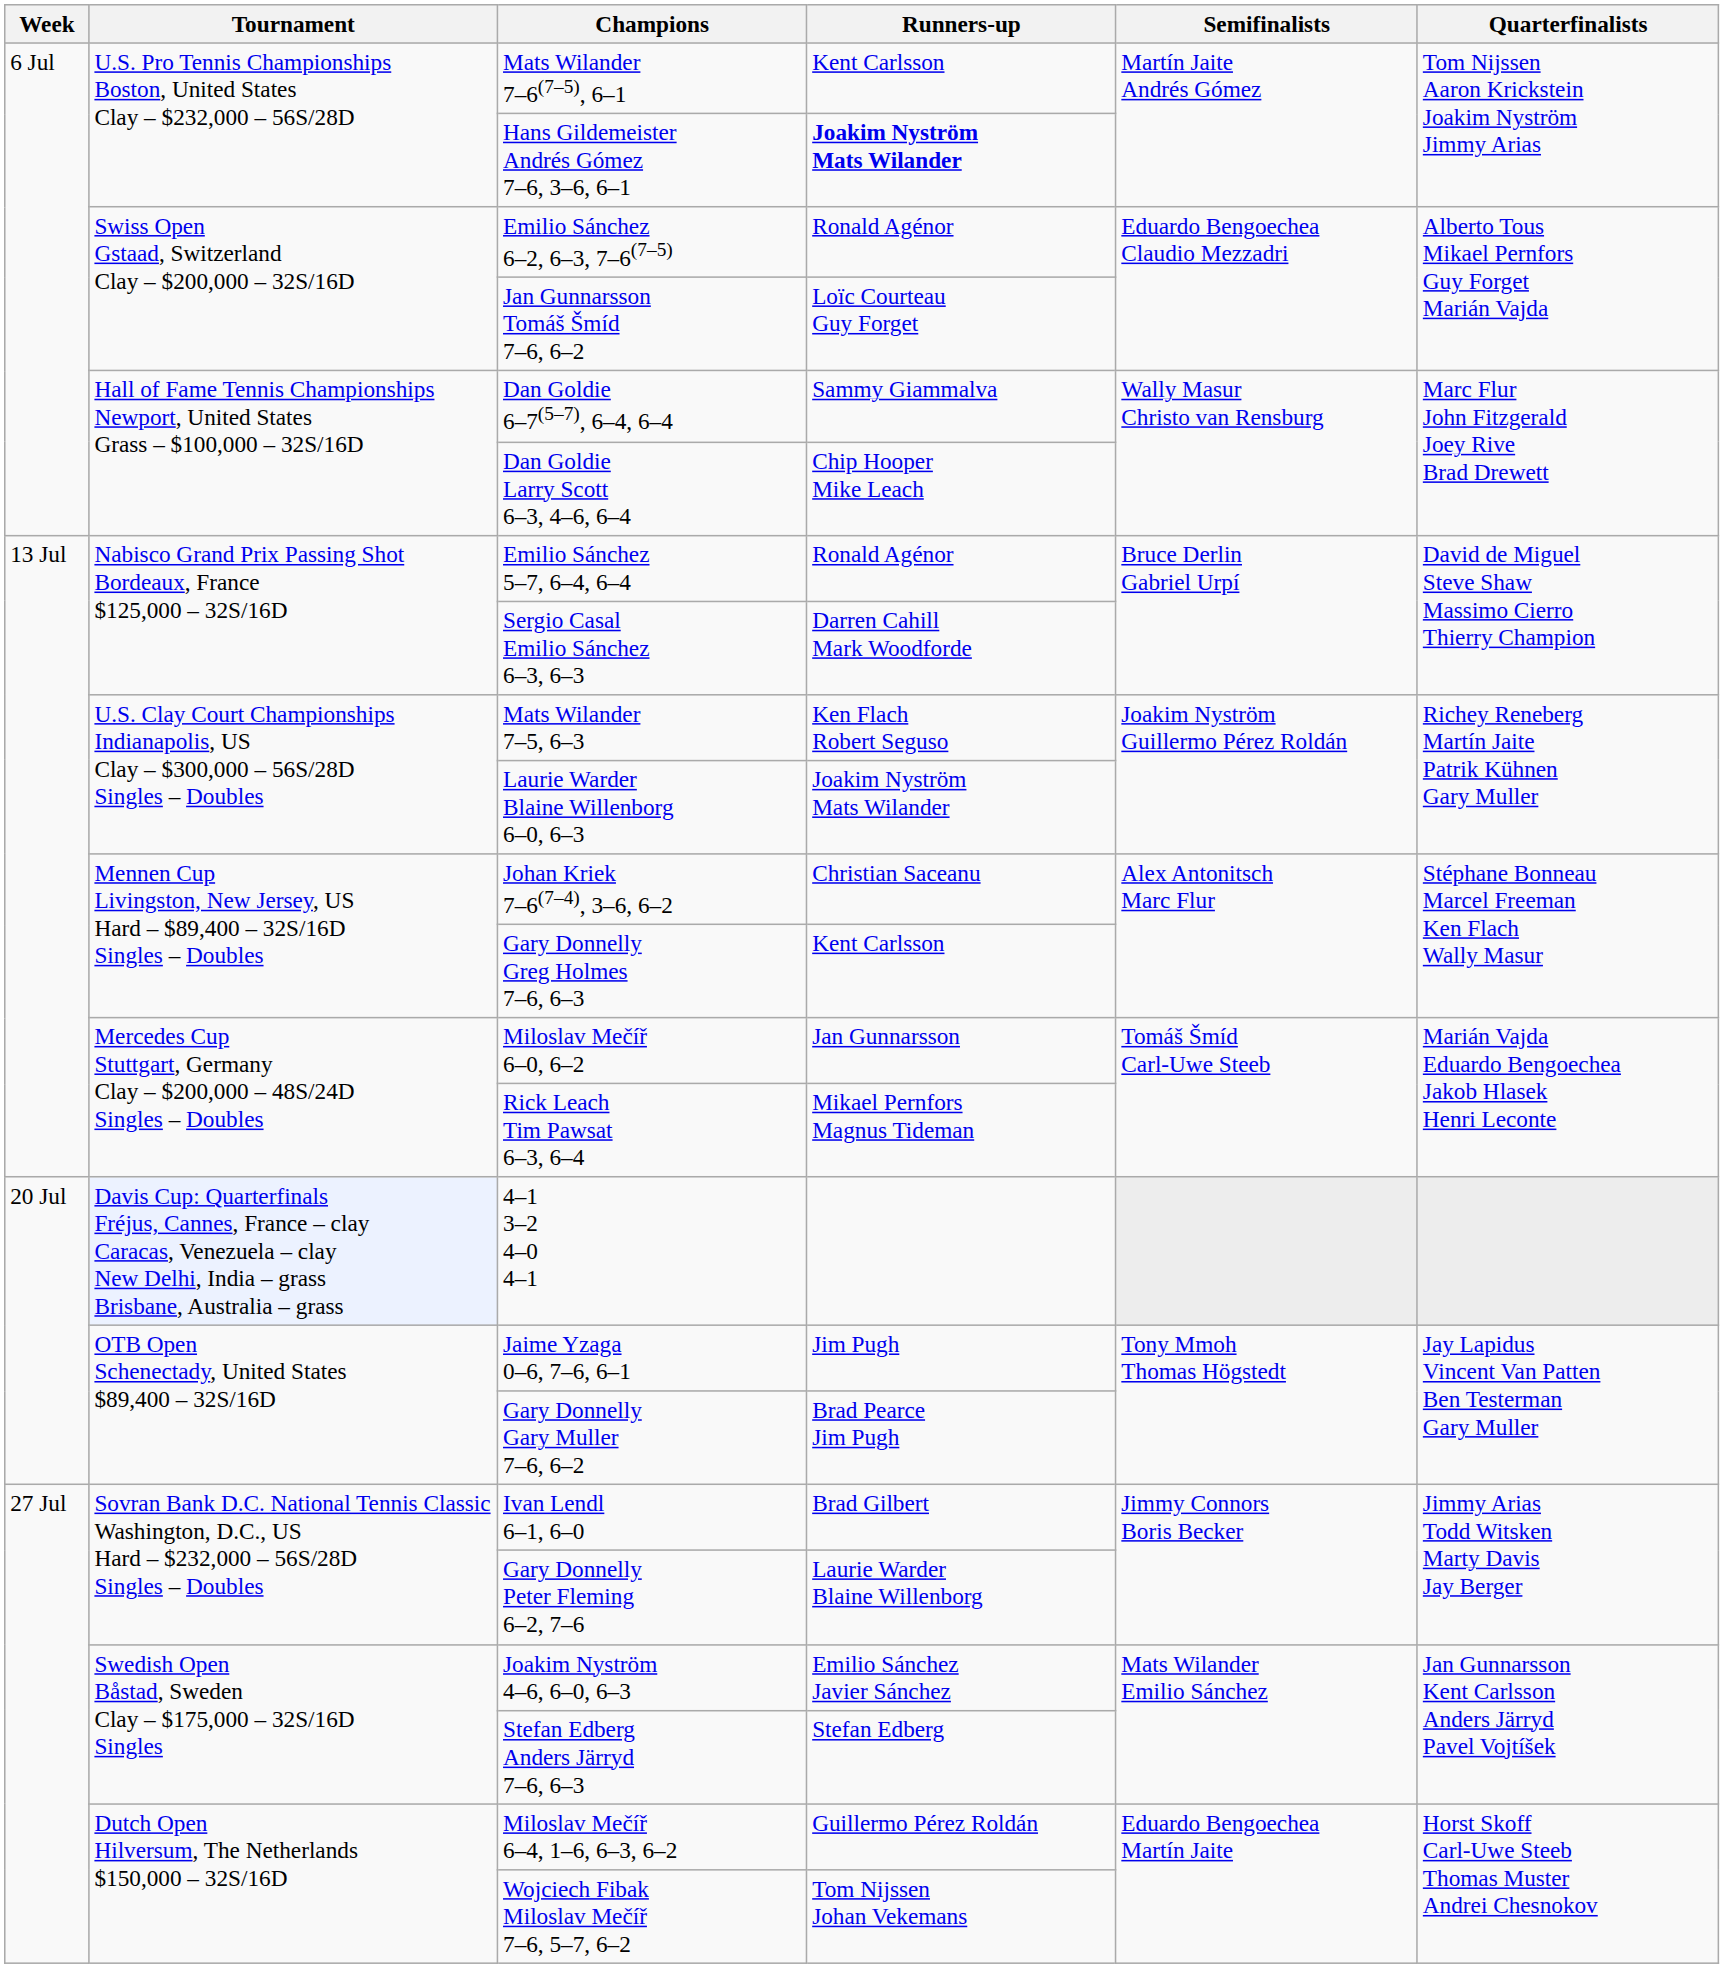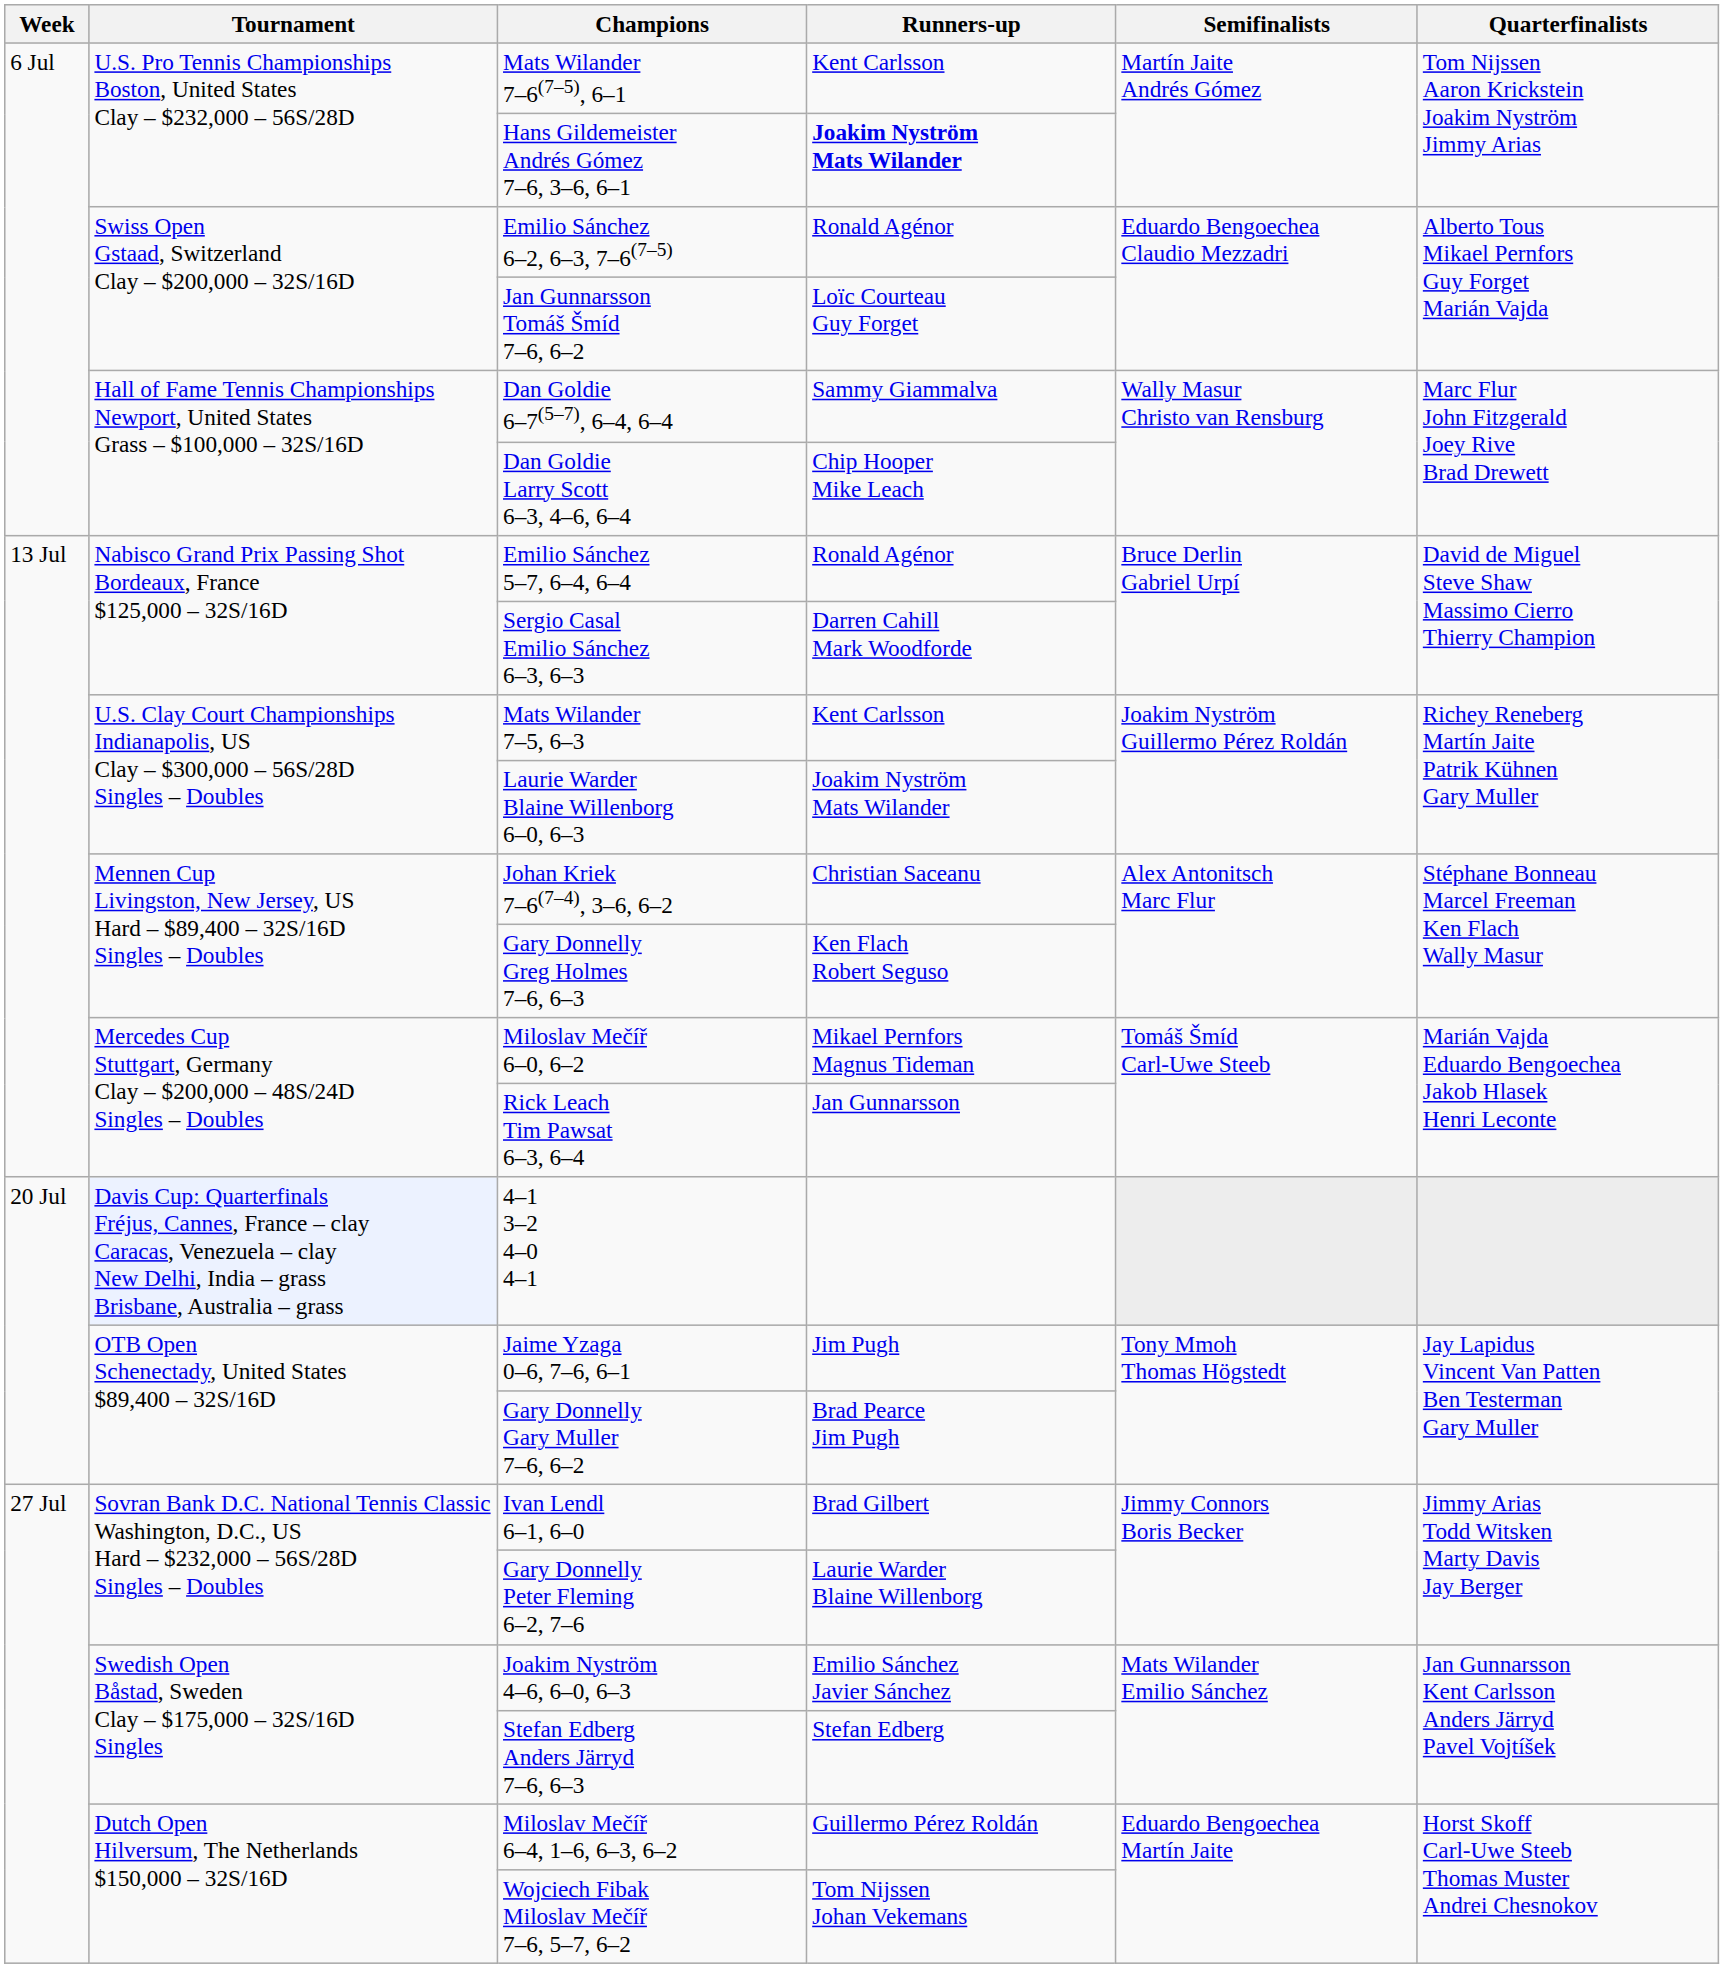Mats Wilander 7–5, 6–3 | Runners-up: Ken Flach Robert Seguso -> Kent Carlsson
Gary Donnelly Greg Holmes 7–6, 6–3 | Runners-up: Kent Carlsson -> Ken Flach Robert Seguso
Miloslav Mečíř 6–0, 6–2 | Runners-up: Jan Gunnarsson -> Mikael Pernfors Magnus Tideman
Rick Leach Tim Pawsat 6–3, 6–4 | Runners-up: Mikael Pernfors Magnus Tideman -> Jan Gunnarsson
